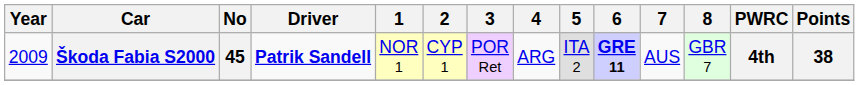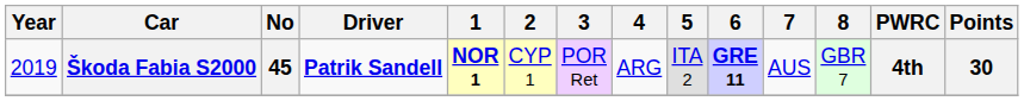Škoda Fabia S2000 | Year: 2009 -> 2019
Škoda Fabia S2000 | 1: normal -> bold
Škoda Fabia S2000 | Points: 38 -> 30
